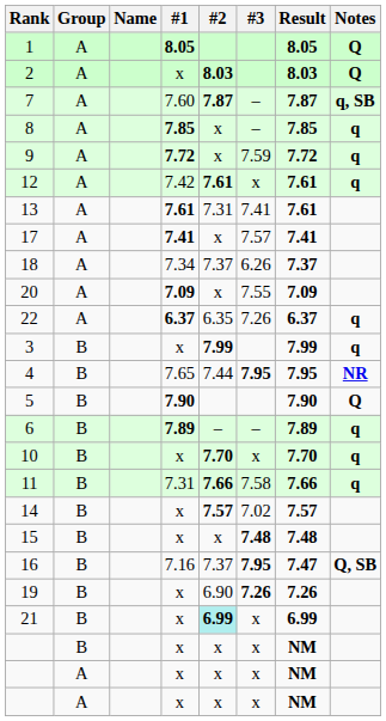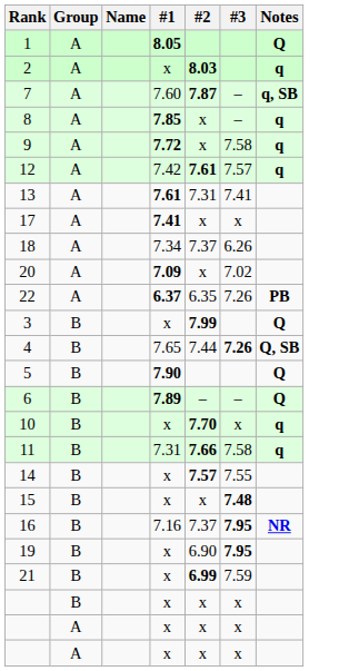- column: Result | 8.05 | 8.03 | 7.87 | 7.85 | 7.72 | 7.61 | 7.61 | 7.41 | 7.37 | 7.09 | 6.37 | 7.99 | 7.95 | 7.90 | 7.89 | 7.70 | 7.66 | 7.57 | 7.48 | 7.47 | 7.26 | 6.99 | NM | NM | NM
2 | Notes: Q -> q
9 | #3: 7.59 -> 7.58
12 | #3: x -> 7.57
17 | #3: 7.57 -> x
20 | #3: 7.55 -> 7.02
22 | Notes: q -> PB
3 | Notes: q -> Q
4 | #3: 7.95 -> 7.26
4 | Notes: NR -> Q, SB
6 | Notes: q -> Q
14 | #3: 7.02 -> 7.55
16 | Notes: Q, SB -> NR
19 | #3: 7.26 -> 7.95
21 | #2: paleturquoise background -> no background
21 | #3: x -> 7.59
